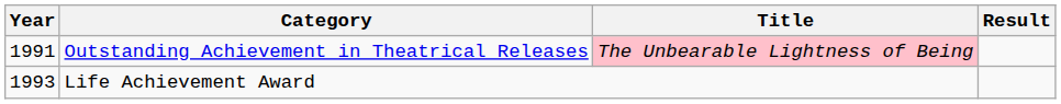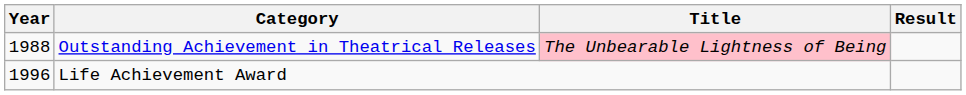Outstanding Achievement in Theatrical Releases | Year: 1991 -> 1988
Life Achievement Award | Year: 1993 -> 1996
